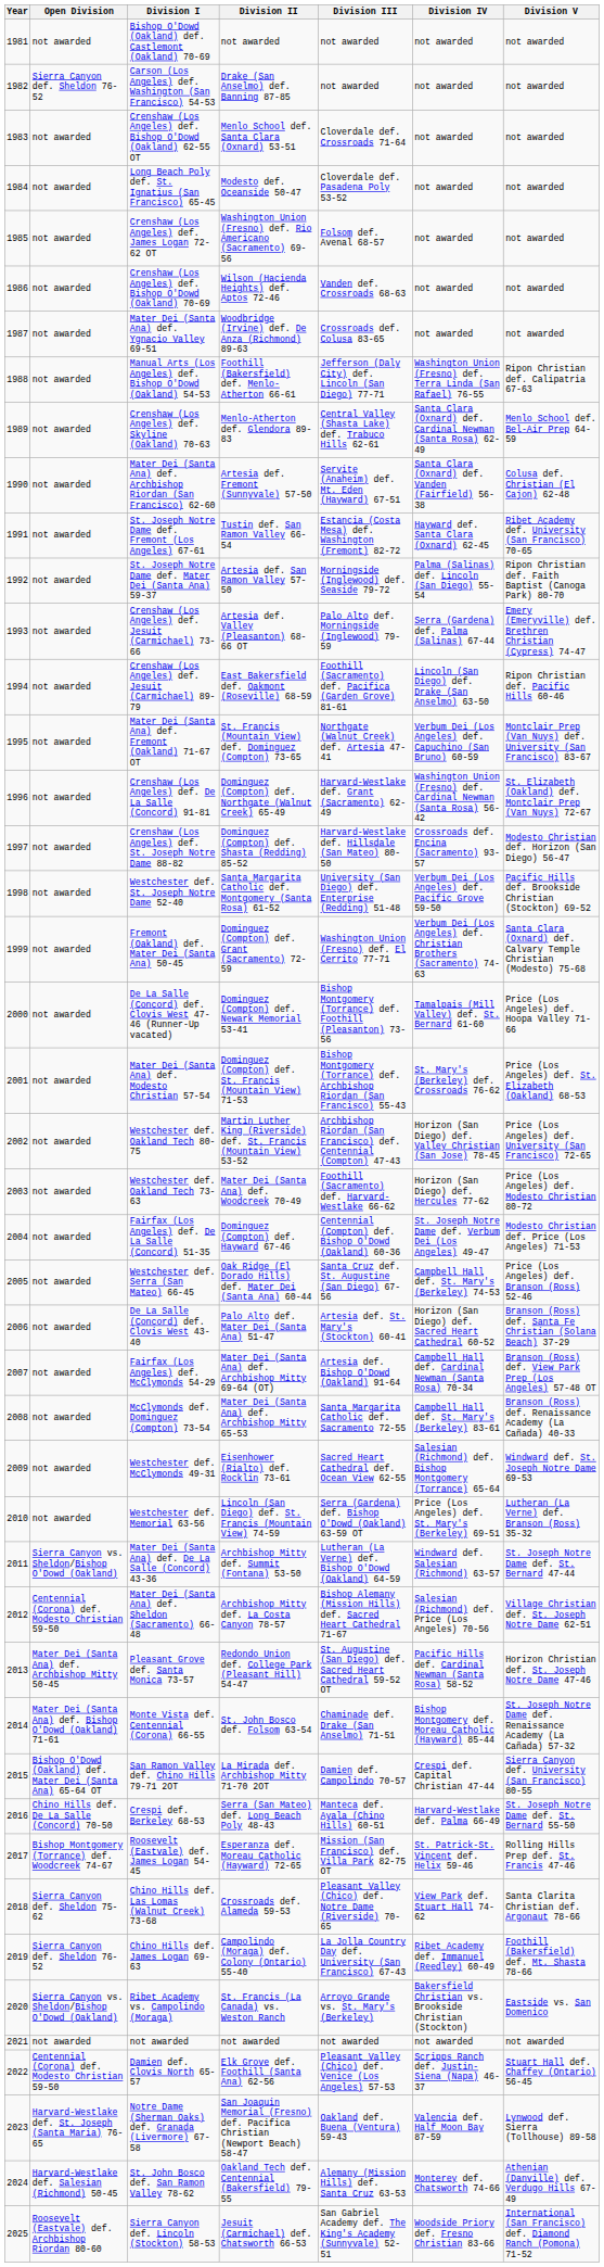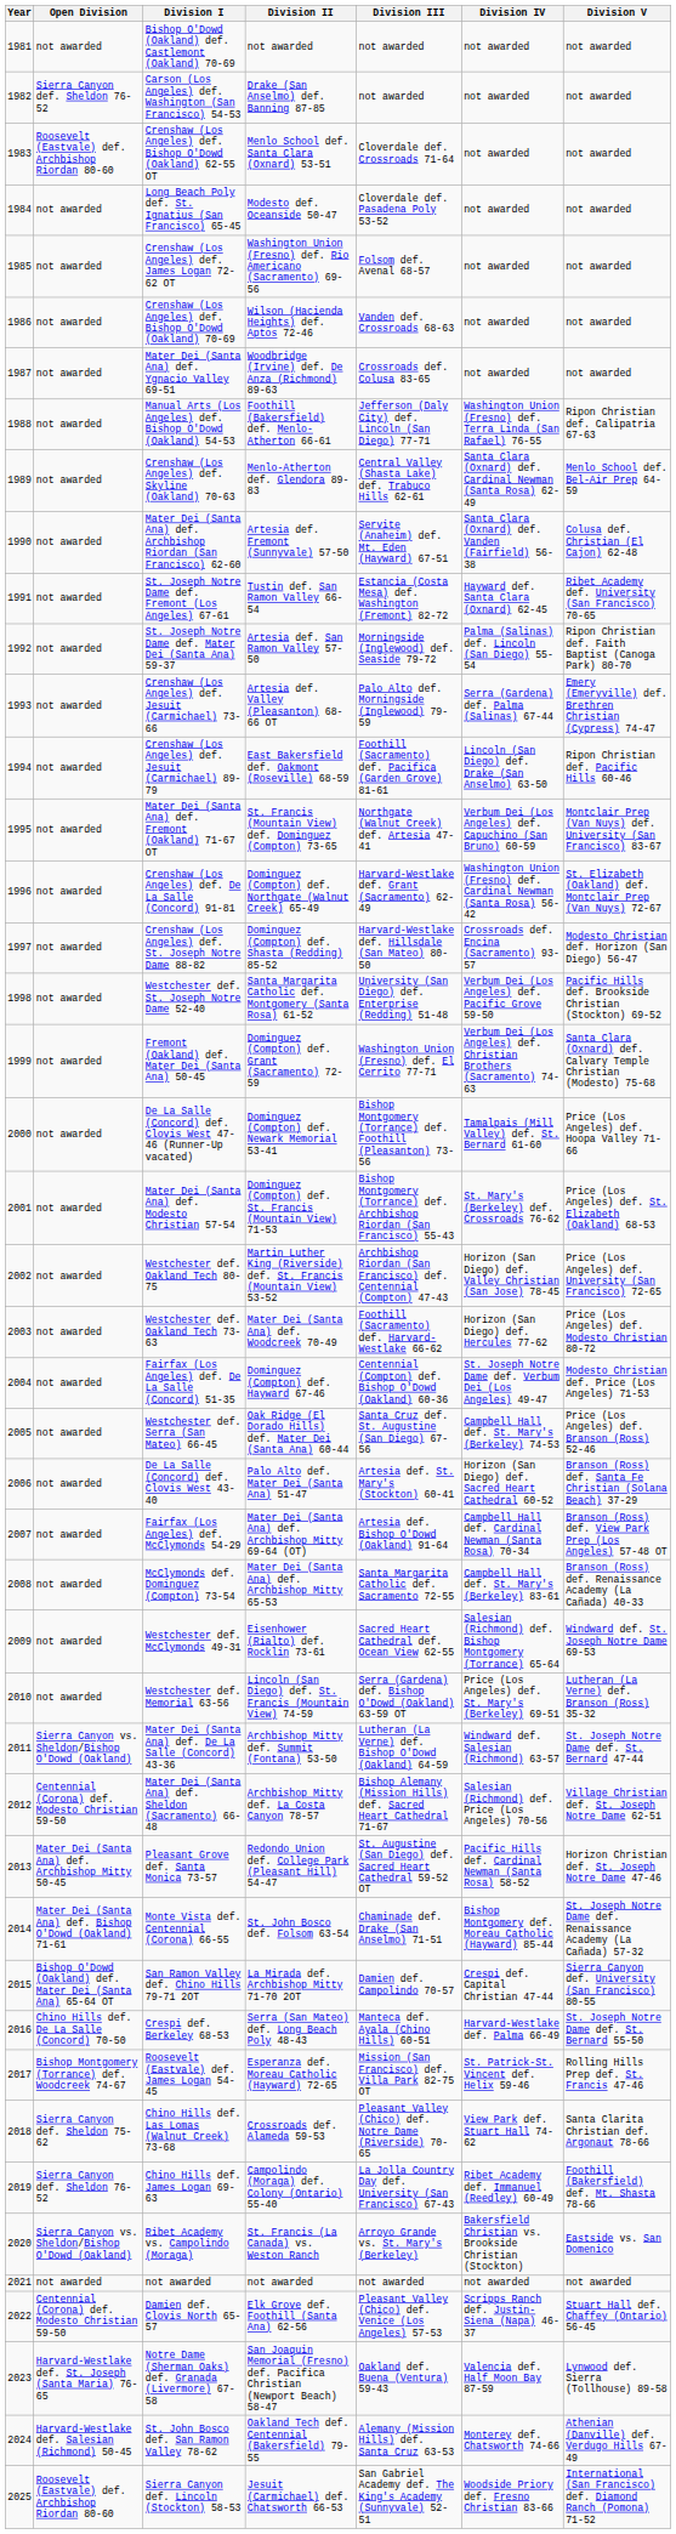Crenshaw (Los Angeles) def. Bishop O'Dowd (Oakland) 62-55 OT | Open Division: not awarded -> Roosevelt (Eastvale) def. Archbishop Riordan 80-60
